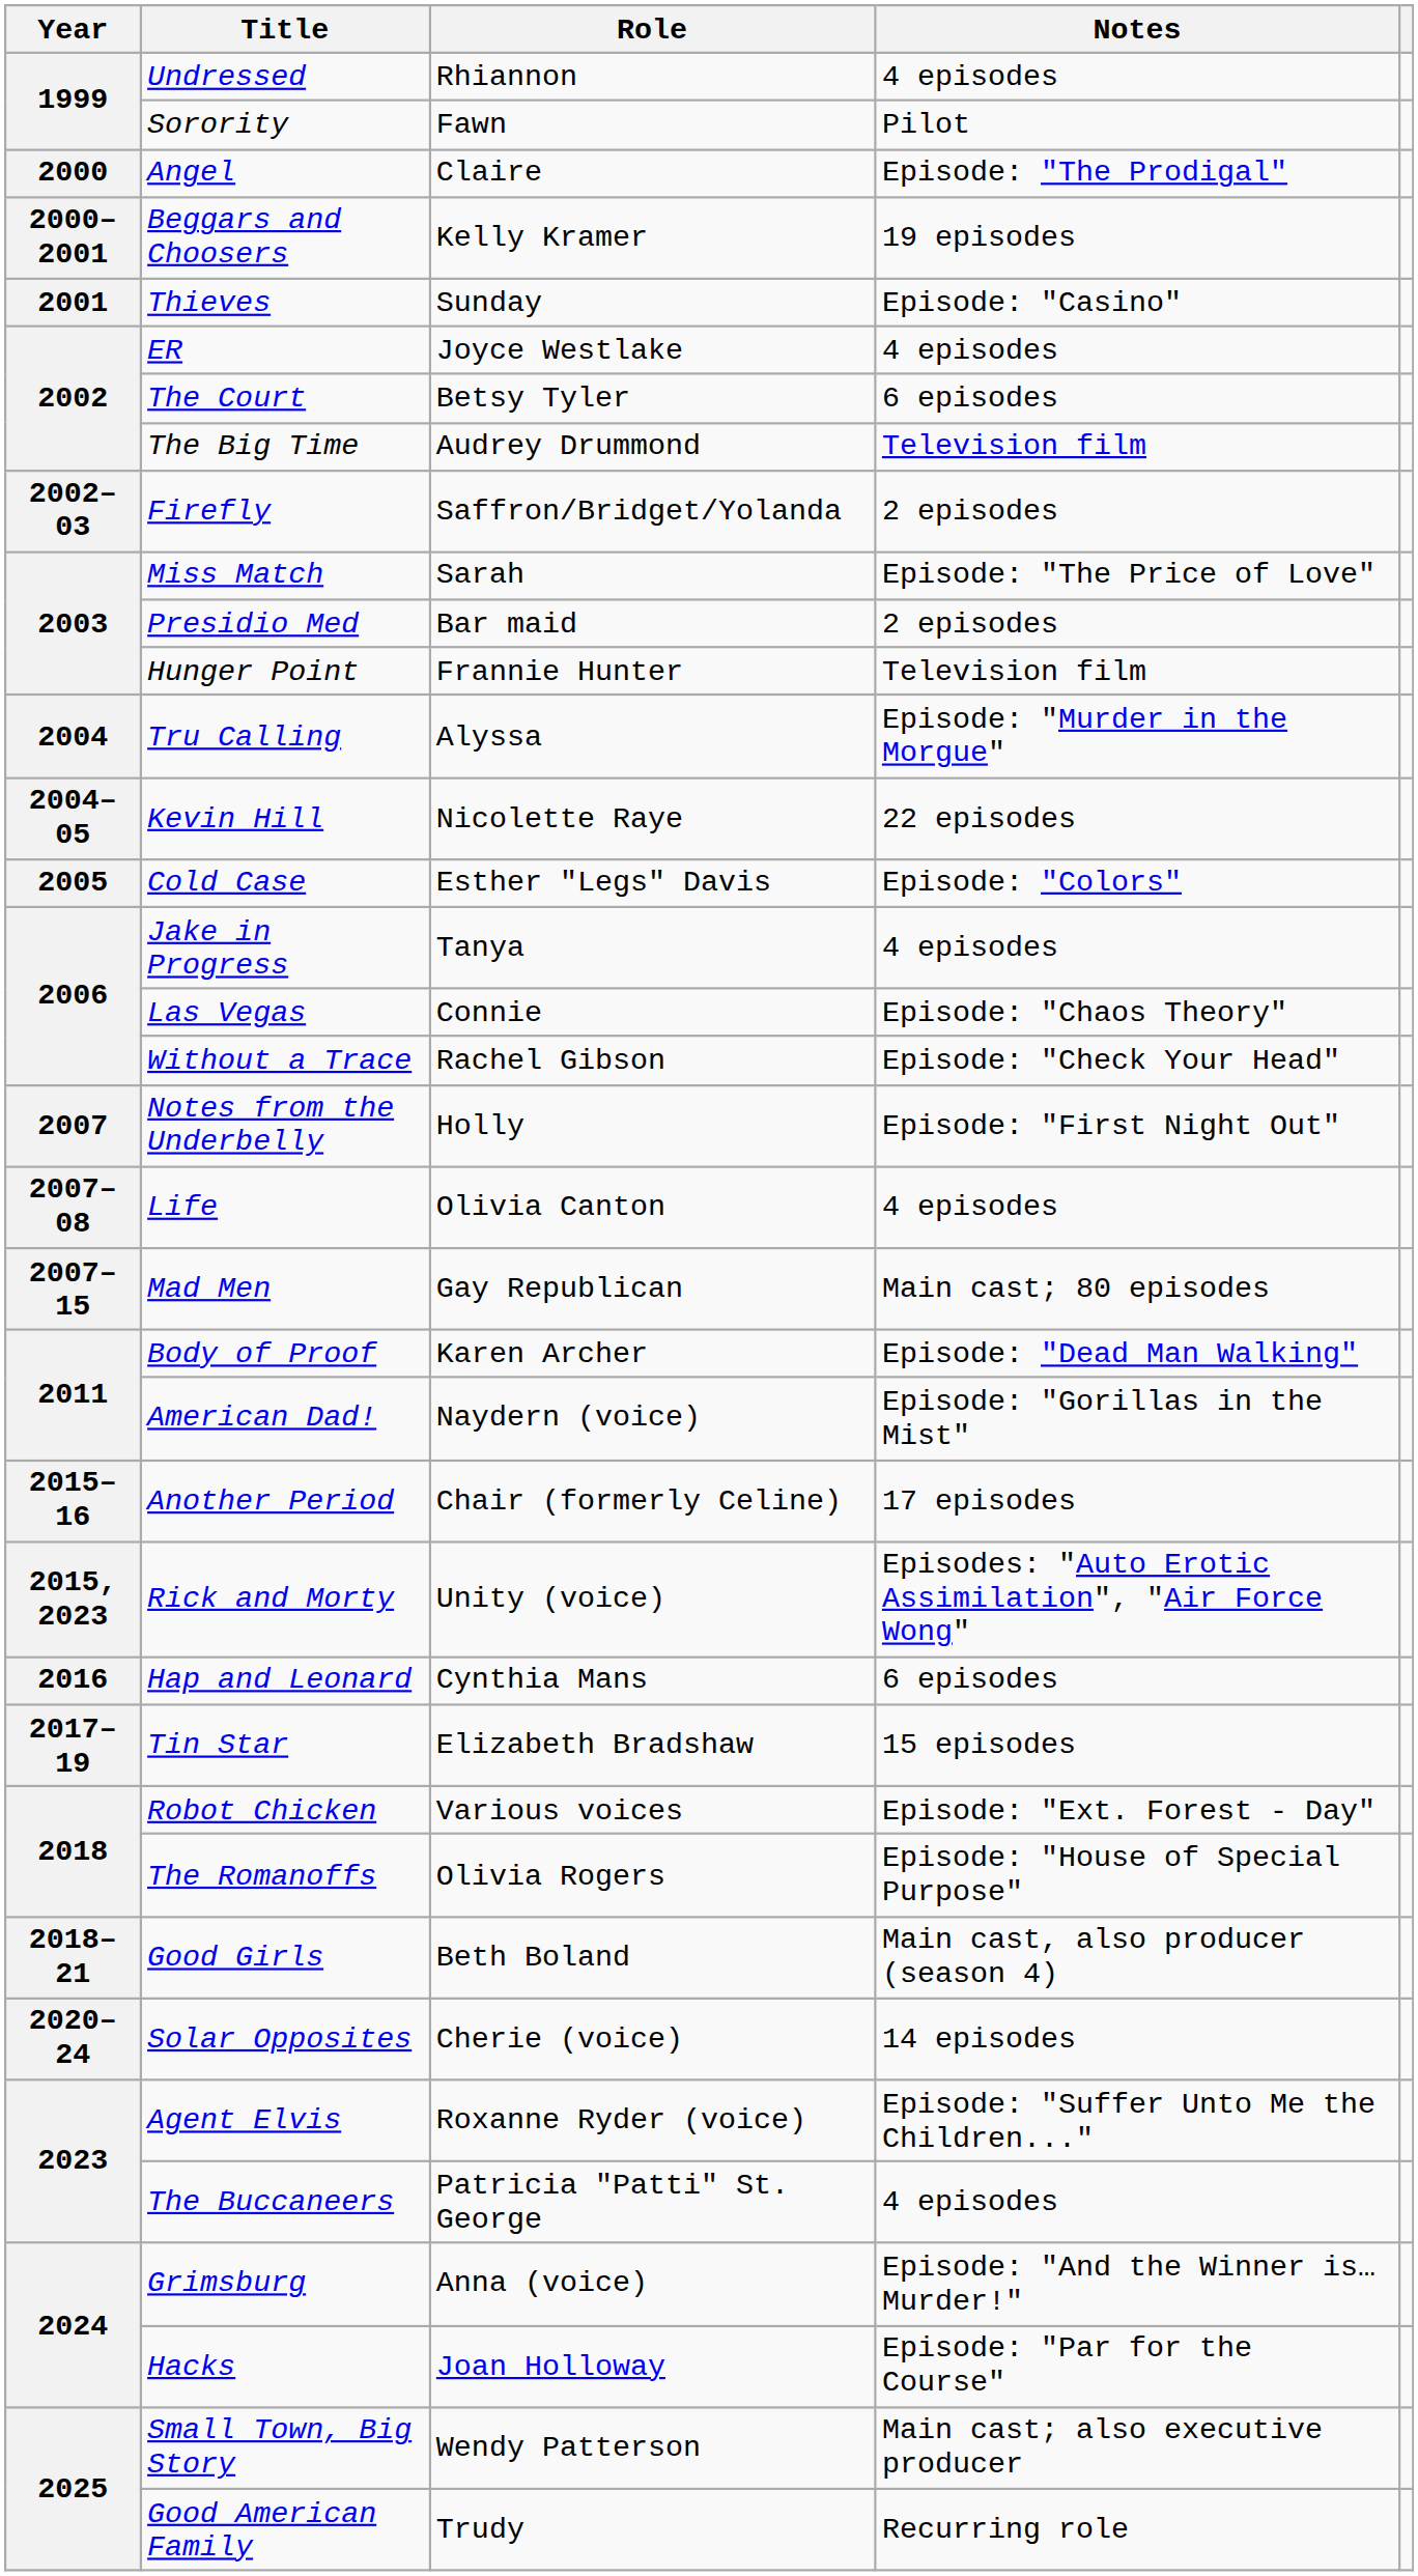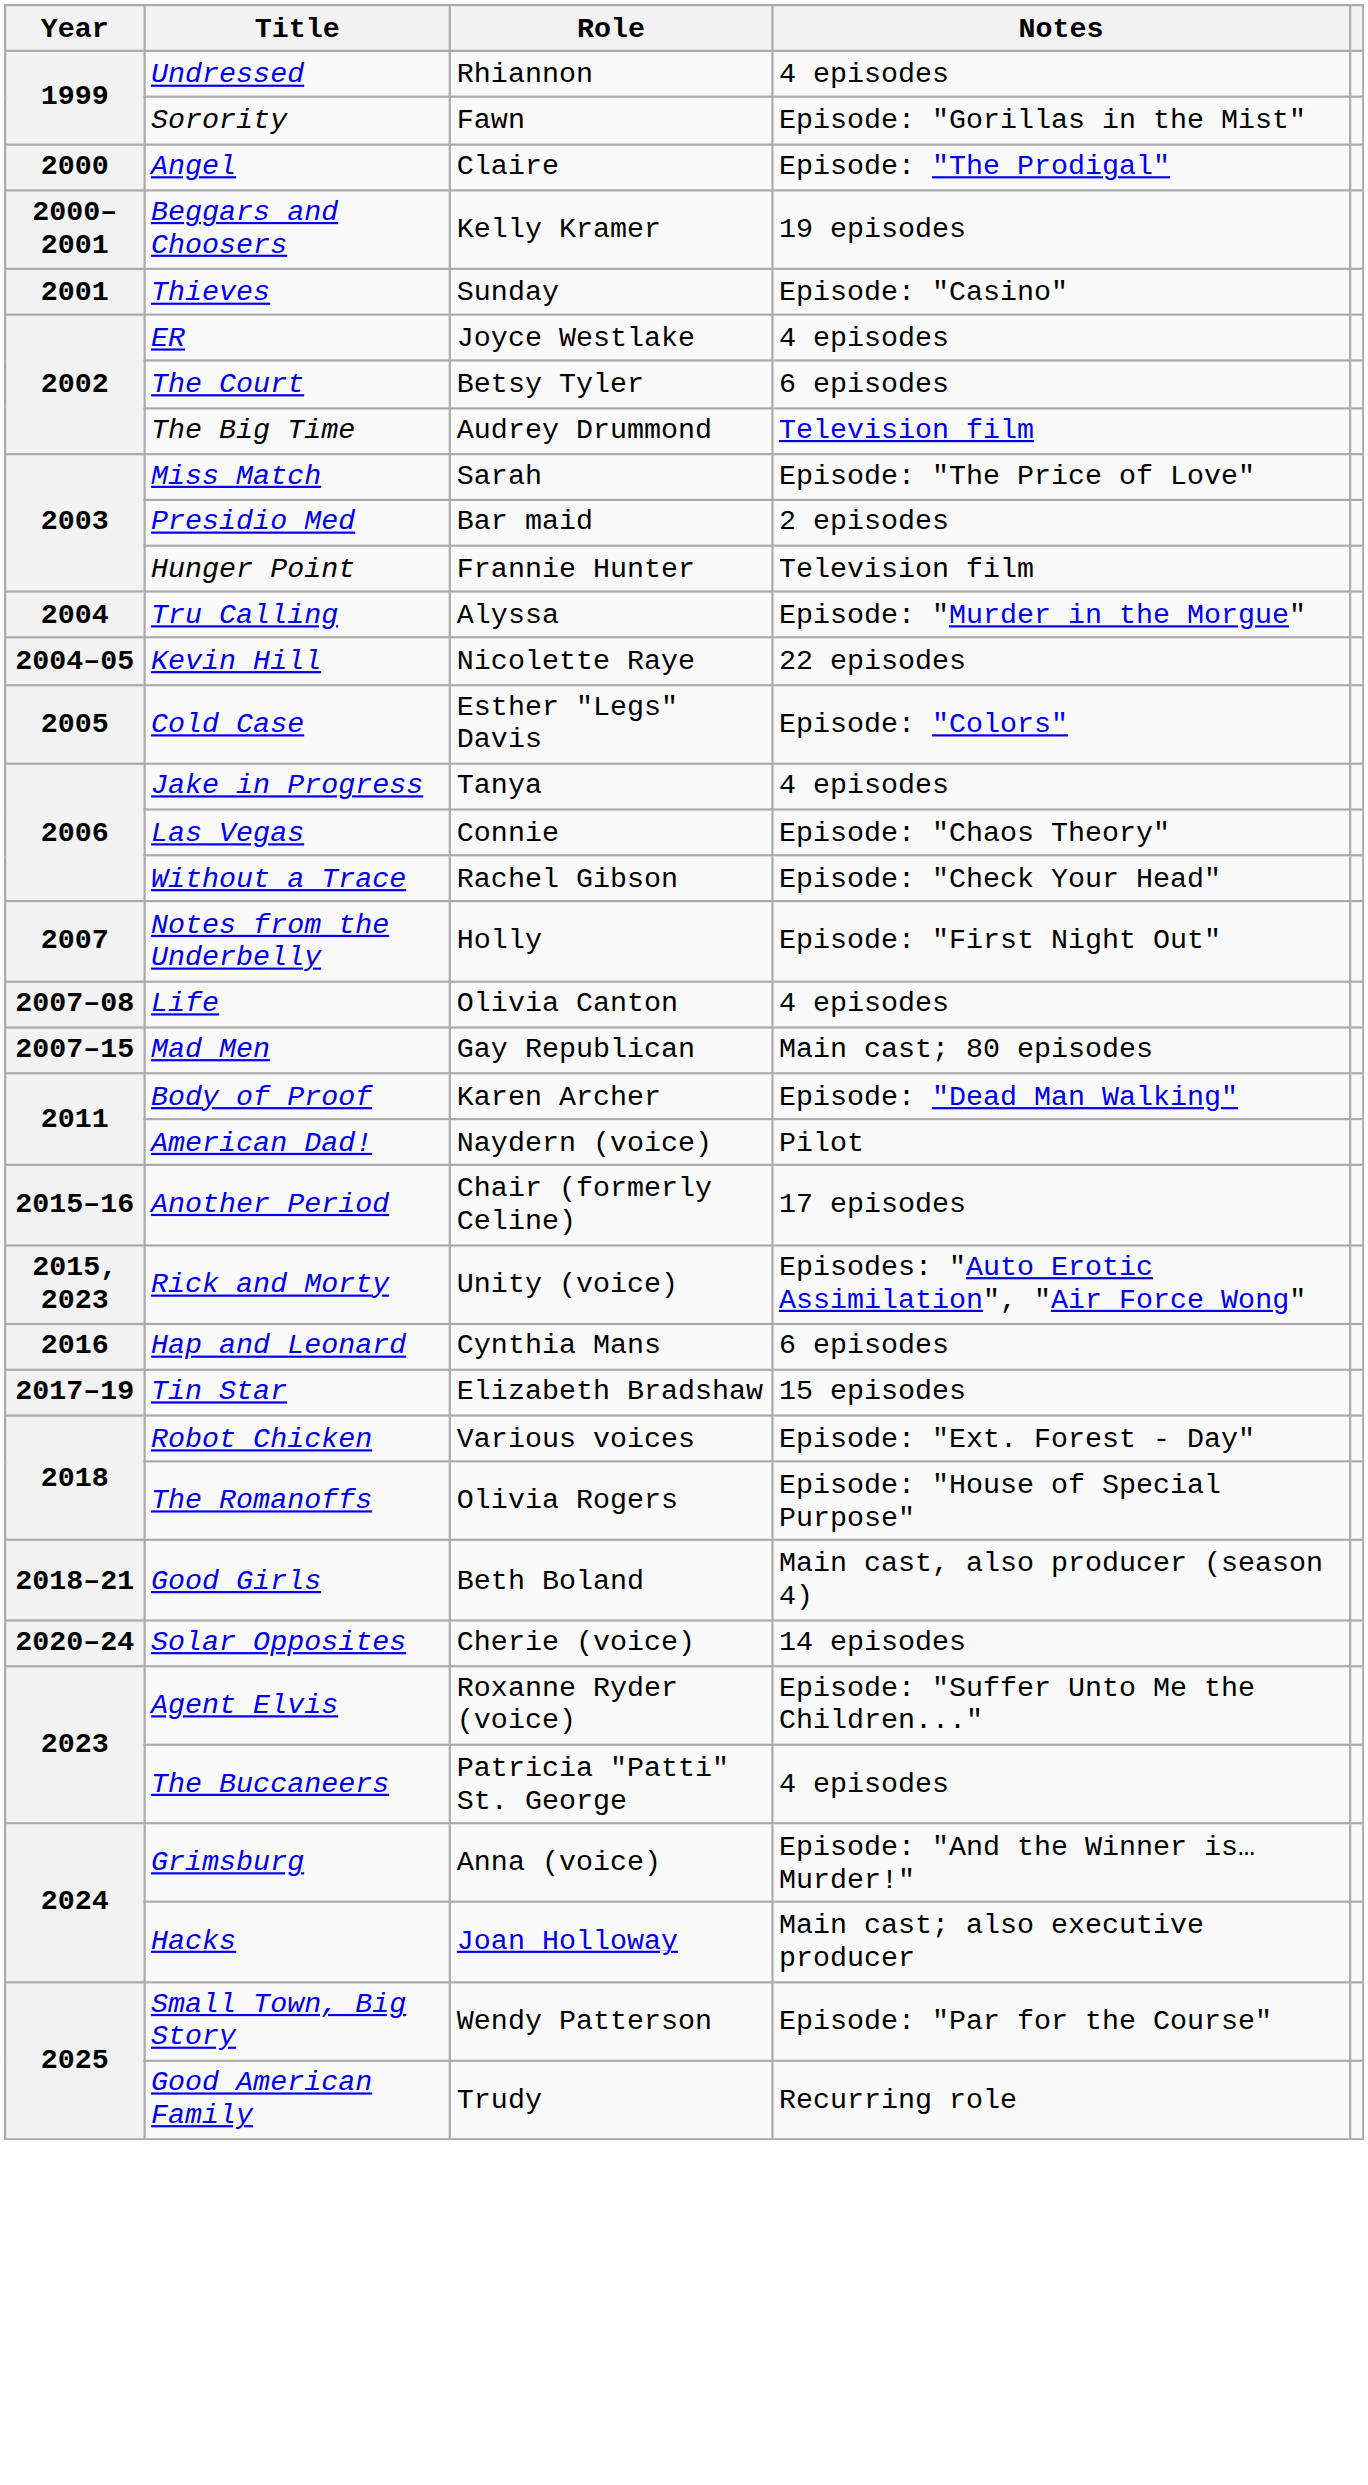Sorority | Notes: Pilot -> Episode: "Gorillas in the Mist"
- row: 2002–03 | Firefly | Saffron/Bridget/Yolanda | 2 episodes
American Dad! | Notes: Episode: "Gorillas in the Mist" -> Pilot
Hacks | Notes: Episode: "Par for the Course" -> Main cast; also executive producer
Small Town, Big Story | Notes: Main cast; also executive producer -> Episode: "Par for the Course"
